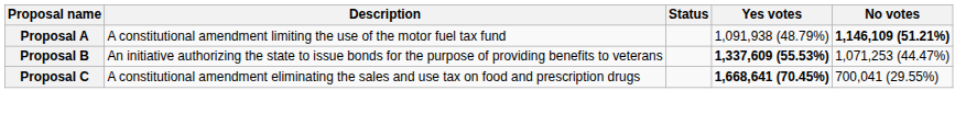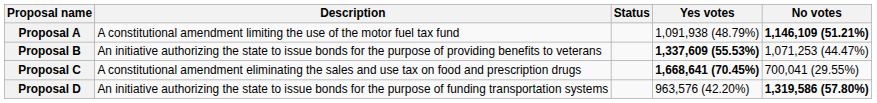+ row: Proposal D | An initiative authorizing the state to issue bonds for the purpose of funding transportation systems | 963,576 (42.20%) | 1,319,586 (57.80%)
